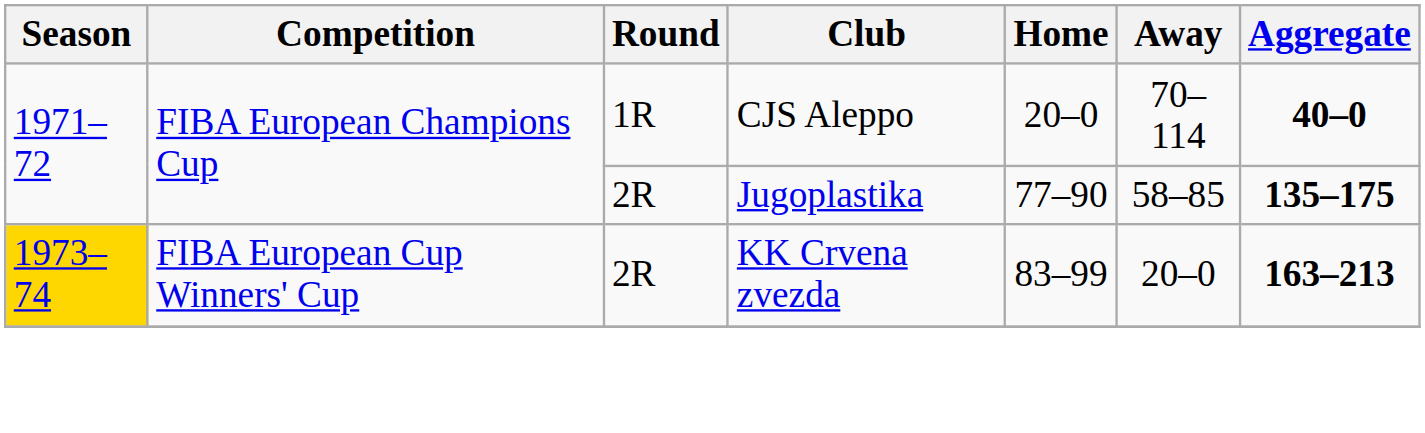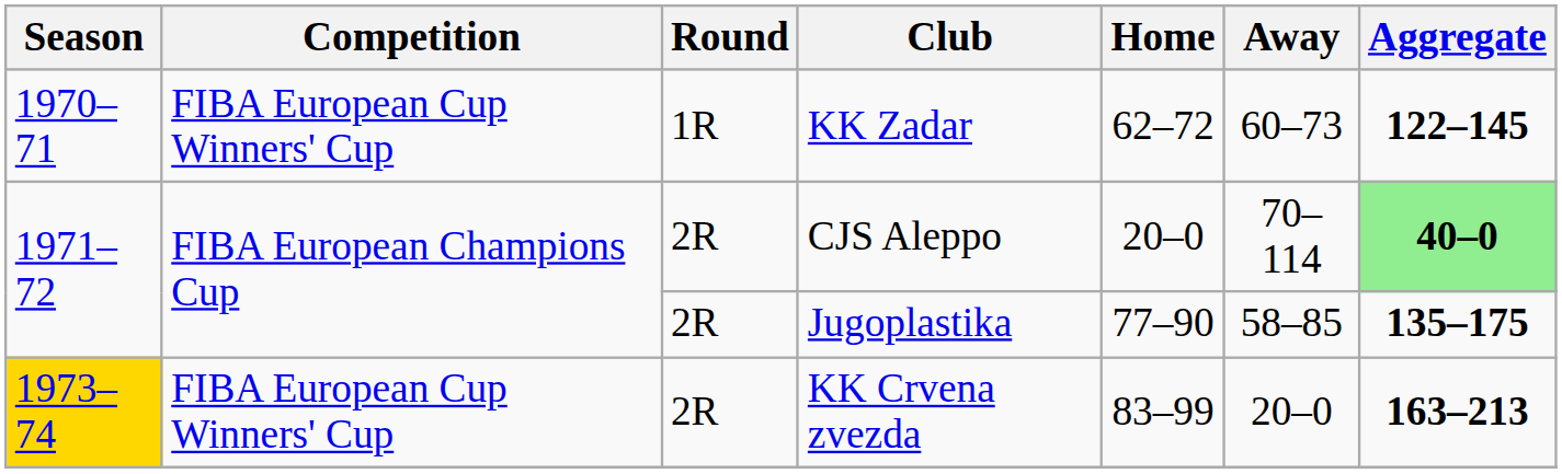+ row: 1970–71 | FIBA European Cup Winners' Cup | 1R | KK Zadar | 62–72 | 60–73 | 122–145
CJS Aleppo | Round: 1R -> 2R
CJS Aleppo | Aggregate: no background -> lightgreen background
